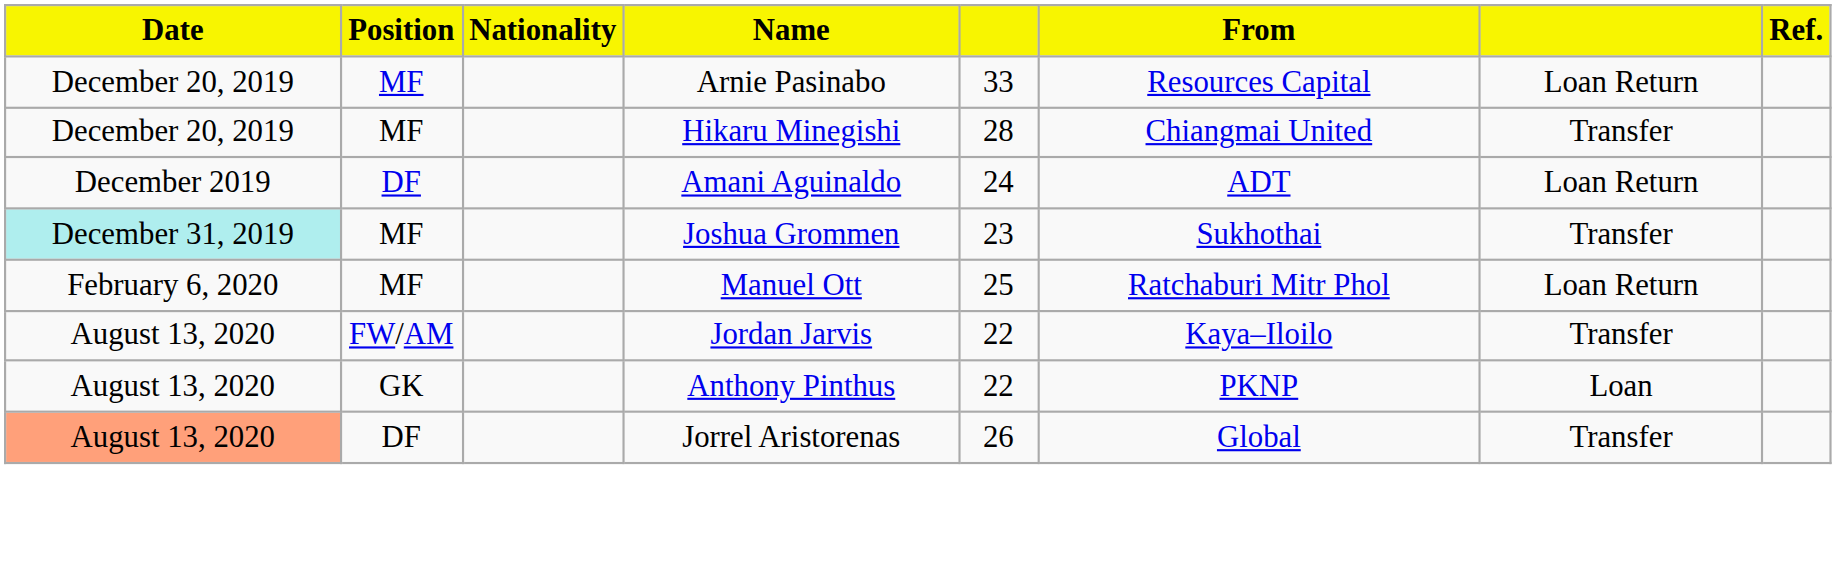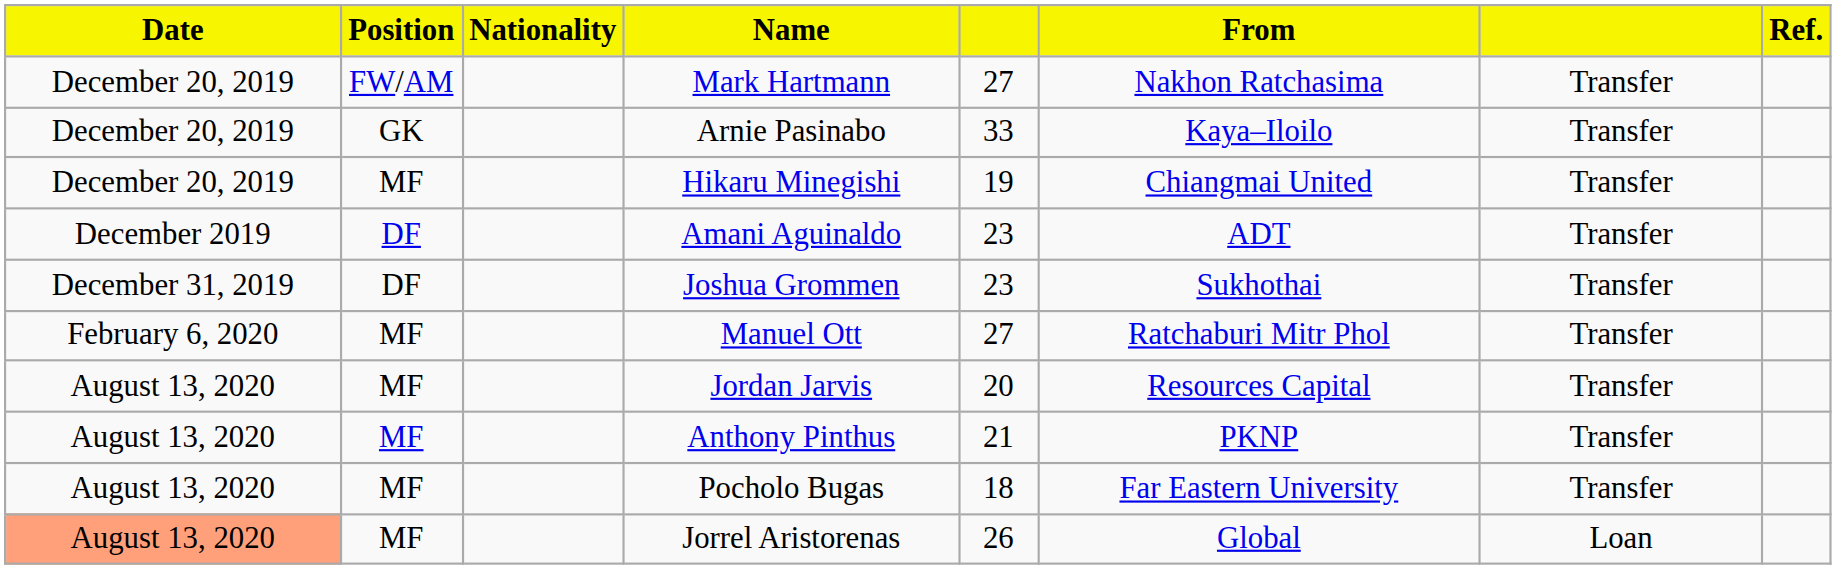+ row: December 20, 2019 | FW/AM | Mark Hartmann | 27 | Nakhon Ratchasima | Transfer
Arnie Pasinabo | Position: MF -> GK
Arnie Pasinabo | From: Resources Capital -> Kaya–Iloilo
Arnie Pasinabo | column 7: Loan Return -> Transfer
Hikaru Minegishi | column 5: 28 -> 19
Amani Aguinaldo | column 5: 24 -> 23
Amani Aguinaldo | column 7: Loan Return -> Transfer
Joshua Grommen | Date: paleturquoise background -> no background
Joshua Grommen | Position: MF -> DF
Manuel Ott | column 5: 25 -> 27
Manuel Ott | column 7: Loan Return -> Transfer
Jordan Jarvis | Position: FW/AM -> MF
Jordan Jarvis | column 5: 22 -> 20
Jordan Jarvis | From: Kaya–Iloilo -> Resources Capital
Anthony Pinthus | Position: GK -> MF
Anthony Pinthus | column 5: 22 -> 21
Anthony Pinthus | column 7: Loan -> Transfer
+ row: August 13, 2020 | MF | Pocholo Bugas | 18 | Far Eastern University | Transfer
Jorrel Aristorenas | Position: DF -> MF
Jorrel Aristorenas | column 7: Transfer -> Loan
